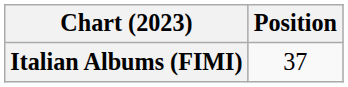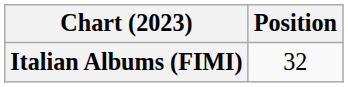Italian Albums (FIMI) | Position: 37 -> 32
